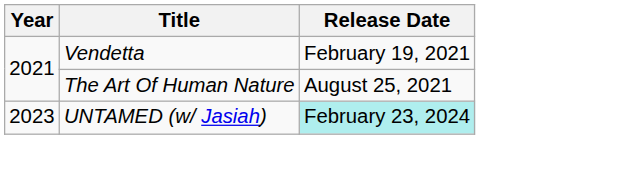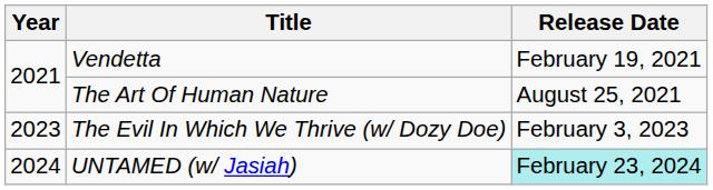+ row: 2023 | The Evil In Which We Thrive (w/ Dozy Doe) | February 3, 2023
UNTAMED (w/ Jasiah) | Year: 2023 -> 2024
